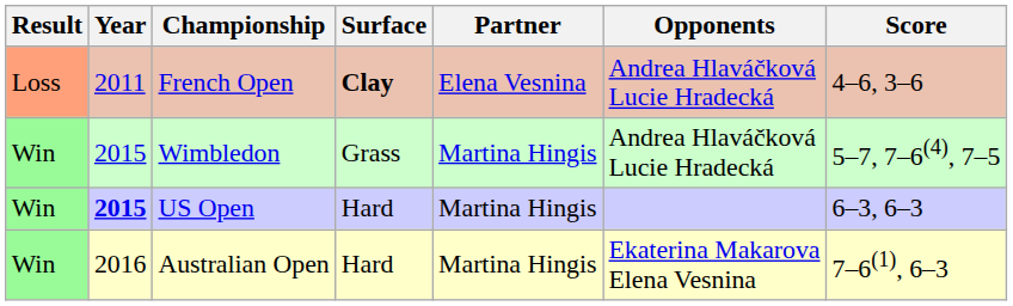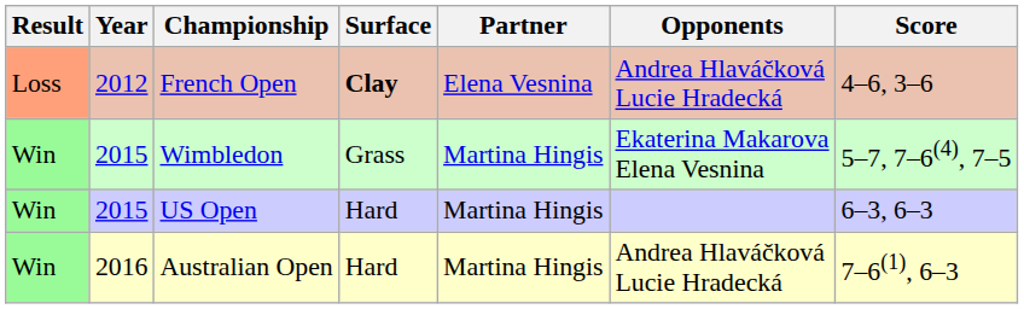French Open | Year: 2011 -> 2012
Wimbledon | Opponents: Andrea Hlaváčková Lucie Hradecká -> Ekaterina Makarova Elena Vesnina
US Open | Year: bold -> normal
Australian Open | Opponents: Ekaterina Makarova Elena Vesnina -> Andrea Hlaváčková Lucie Hradecká
